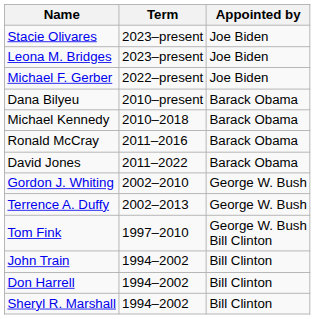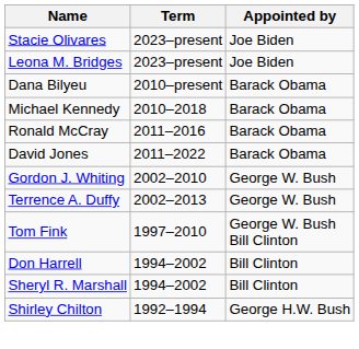- row: Michael F. Gerber | 2022–present | Joe Biden
- row: John Train | 1994–2002 | Bill Clinton
+ row: Shirley Chilton | 1992–1994 | George H.W. Bush
